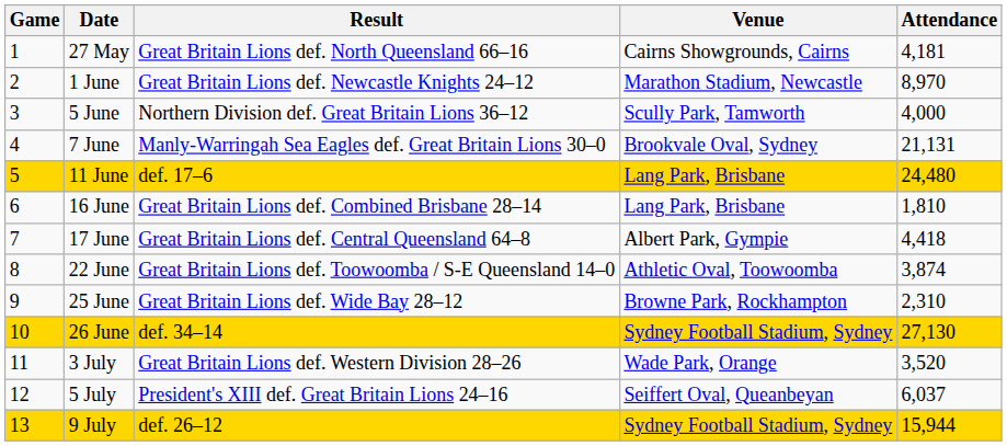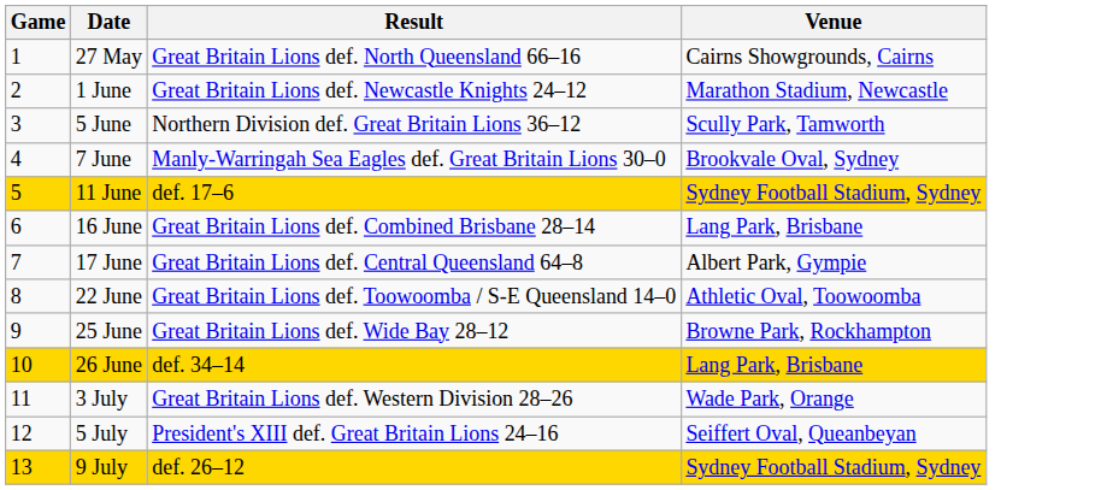- column: Attendance | 4,181 | 8,970 | 4,000 | 21,131 | 24,480 | 1,810 | 4,418 | 3,874 | 2,310 | 27,130 | 3,520 | 6,037 | 15,944
11 June | Venue: Lang Park, Brisbane -> Sydney Football Stadium, Sydney
26 June | Venue: Sydney Football Stadium, Sydney -> Lang Park, Brisbane
